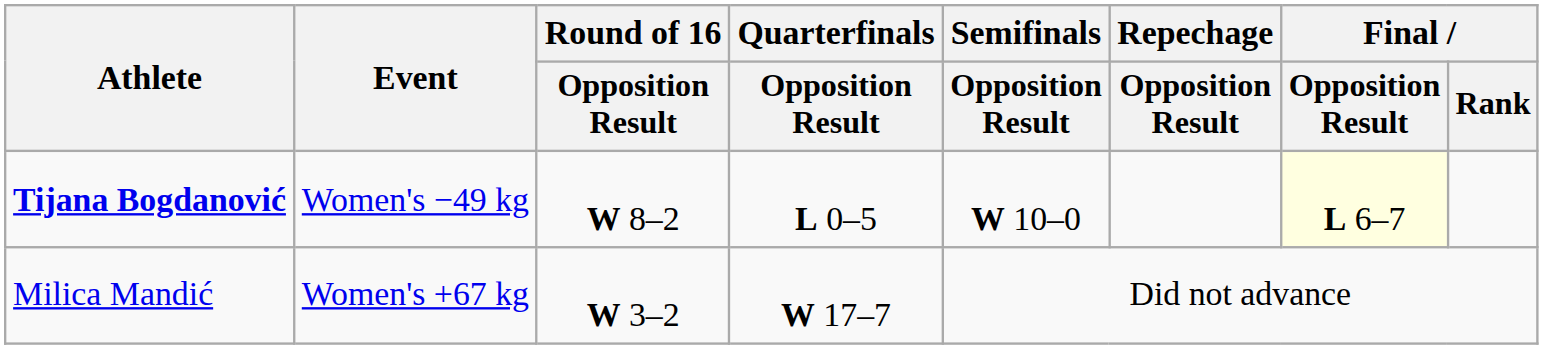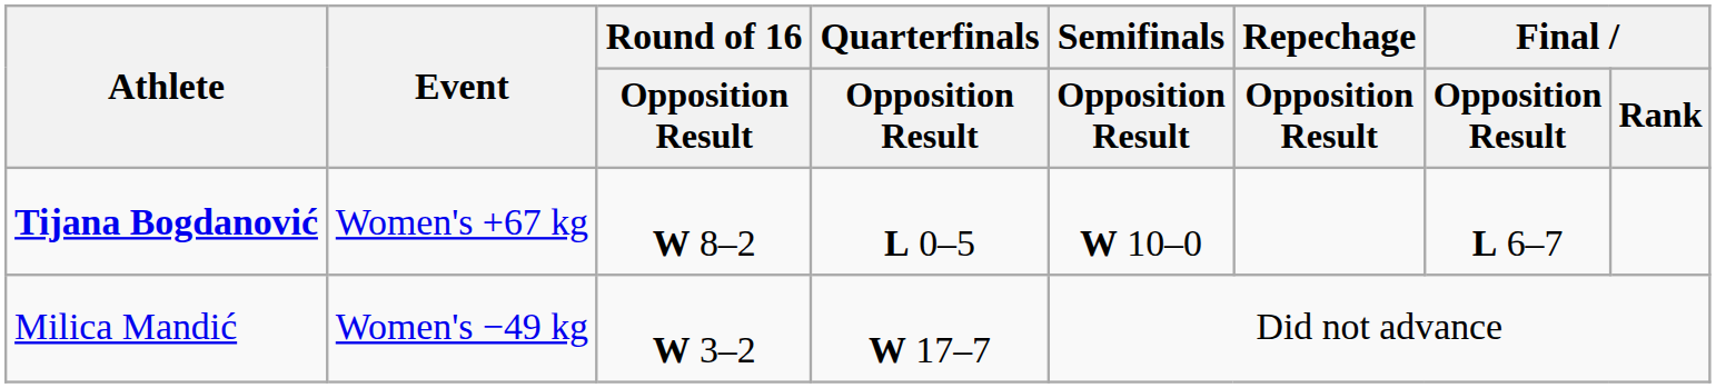Tijana Bogdanović | Event: Women's −49 kg -> Women's +67 kg
Tijana Bogdanović | Final / Opposition Result: lightyellow background -> no background
Milica Mandić | Event: Women's +67 kg -> Women's −49 kg
